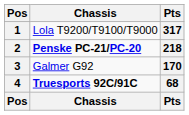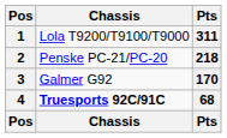1 | Pts: 317 -> 311
2 | Chassis: bold -> normal
